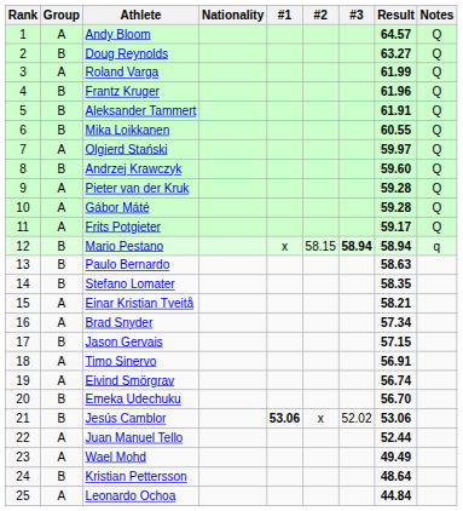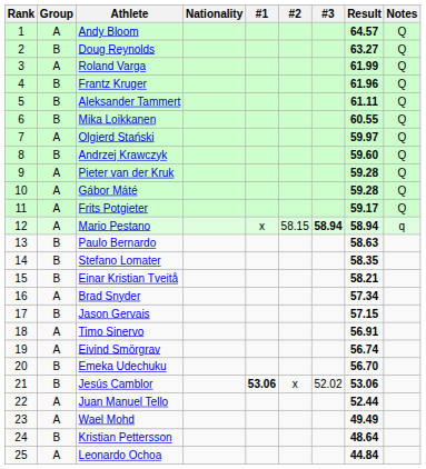Aleksander Tammert | Result: 61.91 -> 61.11
Mario Pestano | Group: B -> A
Einar Kristian Tveitå | Group: A -> B
